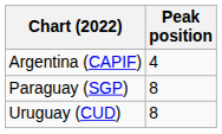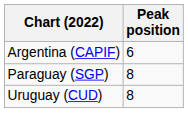Argentina (CAPIF) | Peak position: 4 -> 6
